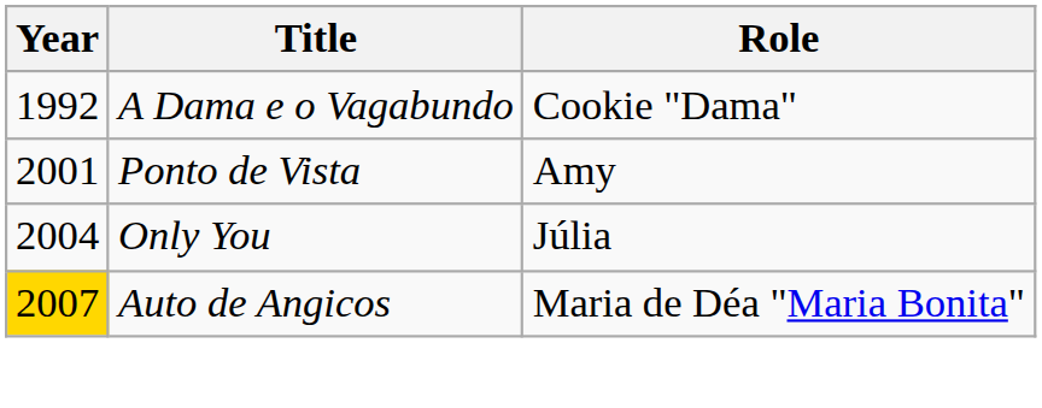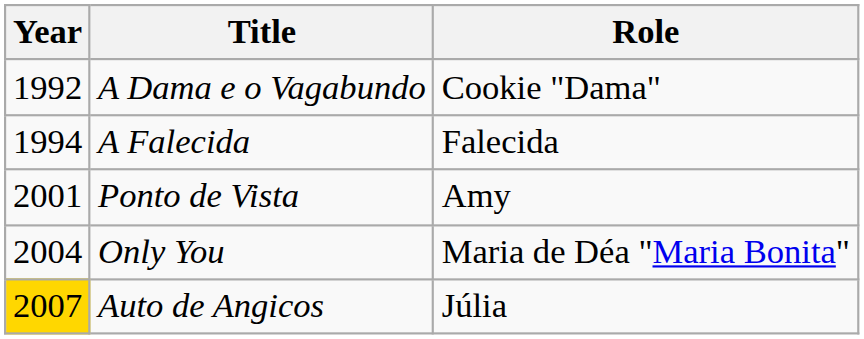+ row: 1994 | A Falecida | Falecida
Only You | Role: Júlia -> Maria de Déa "Maria Bonita"
Auto de Angicos | Role: Maria de Déa "Maria Bonita" -> Júlia
